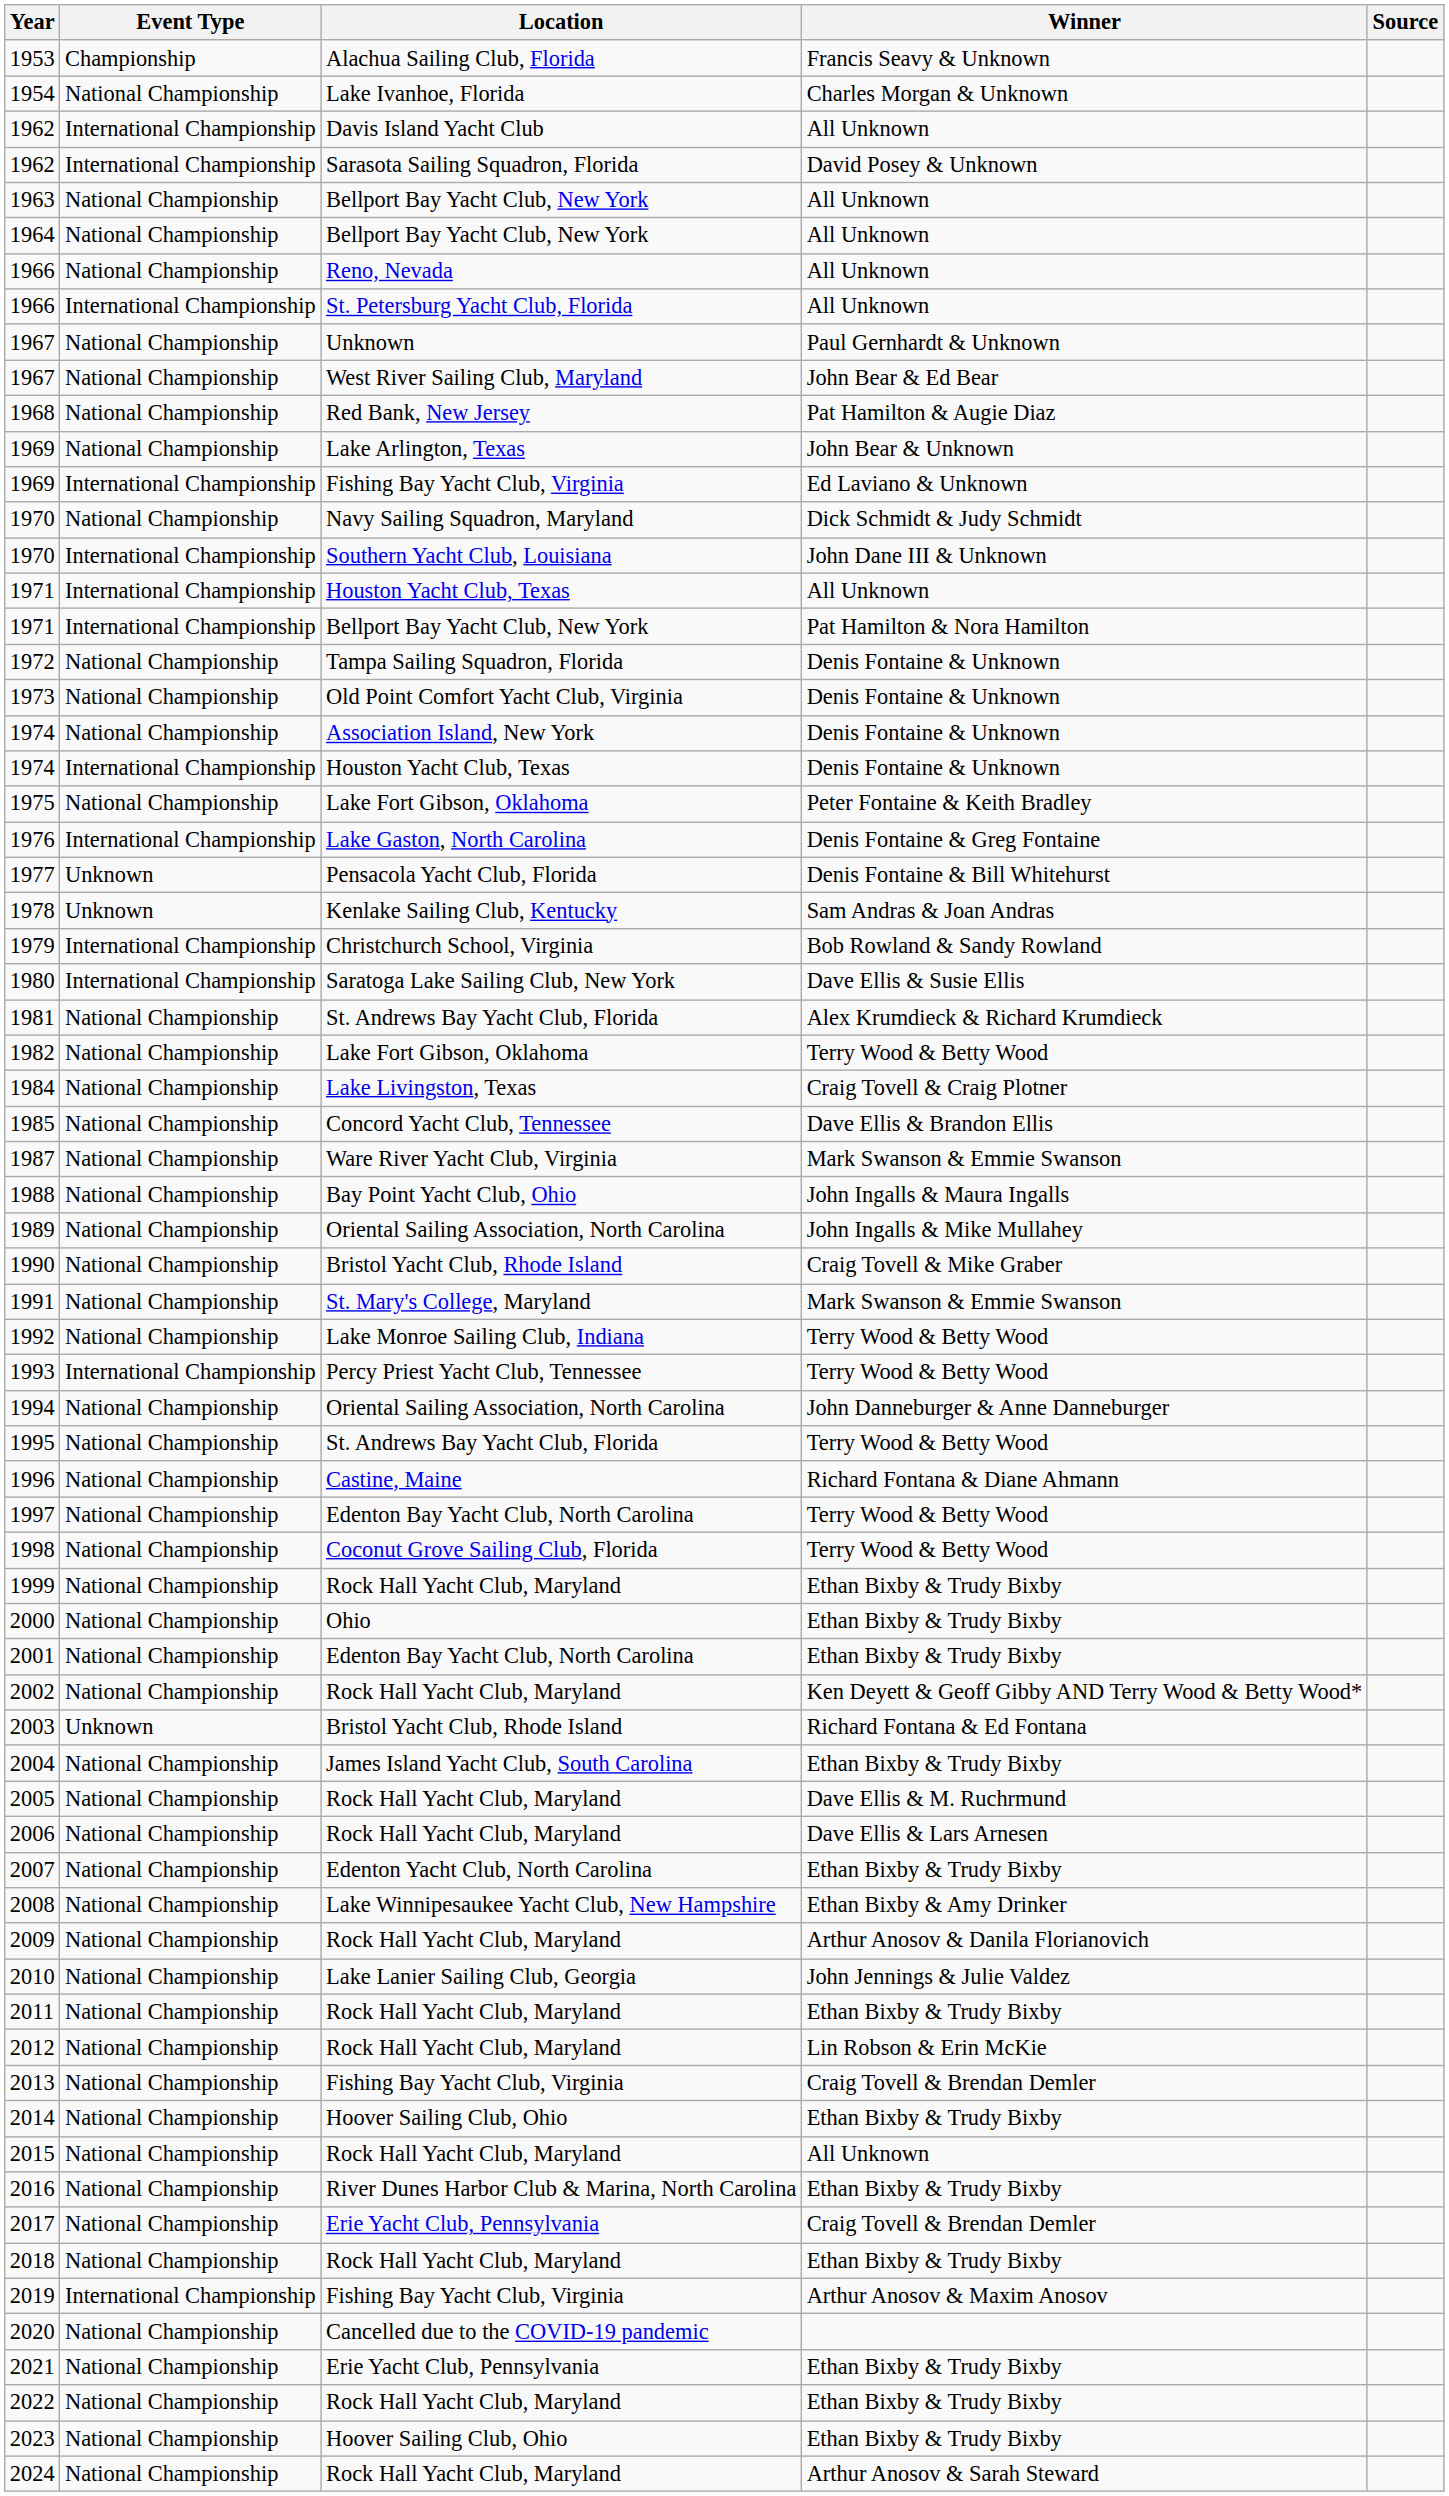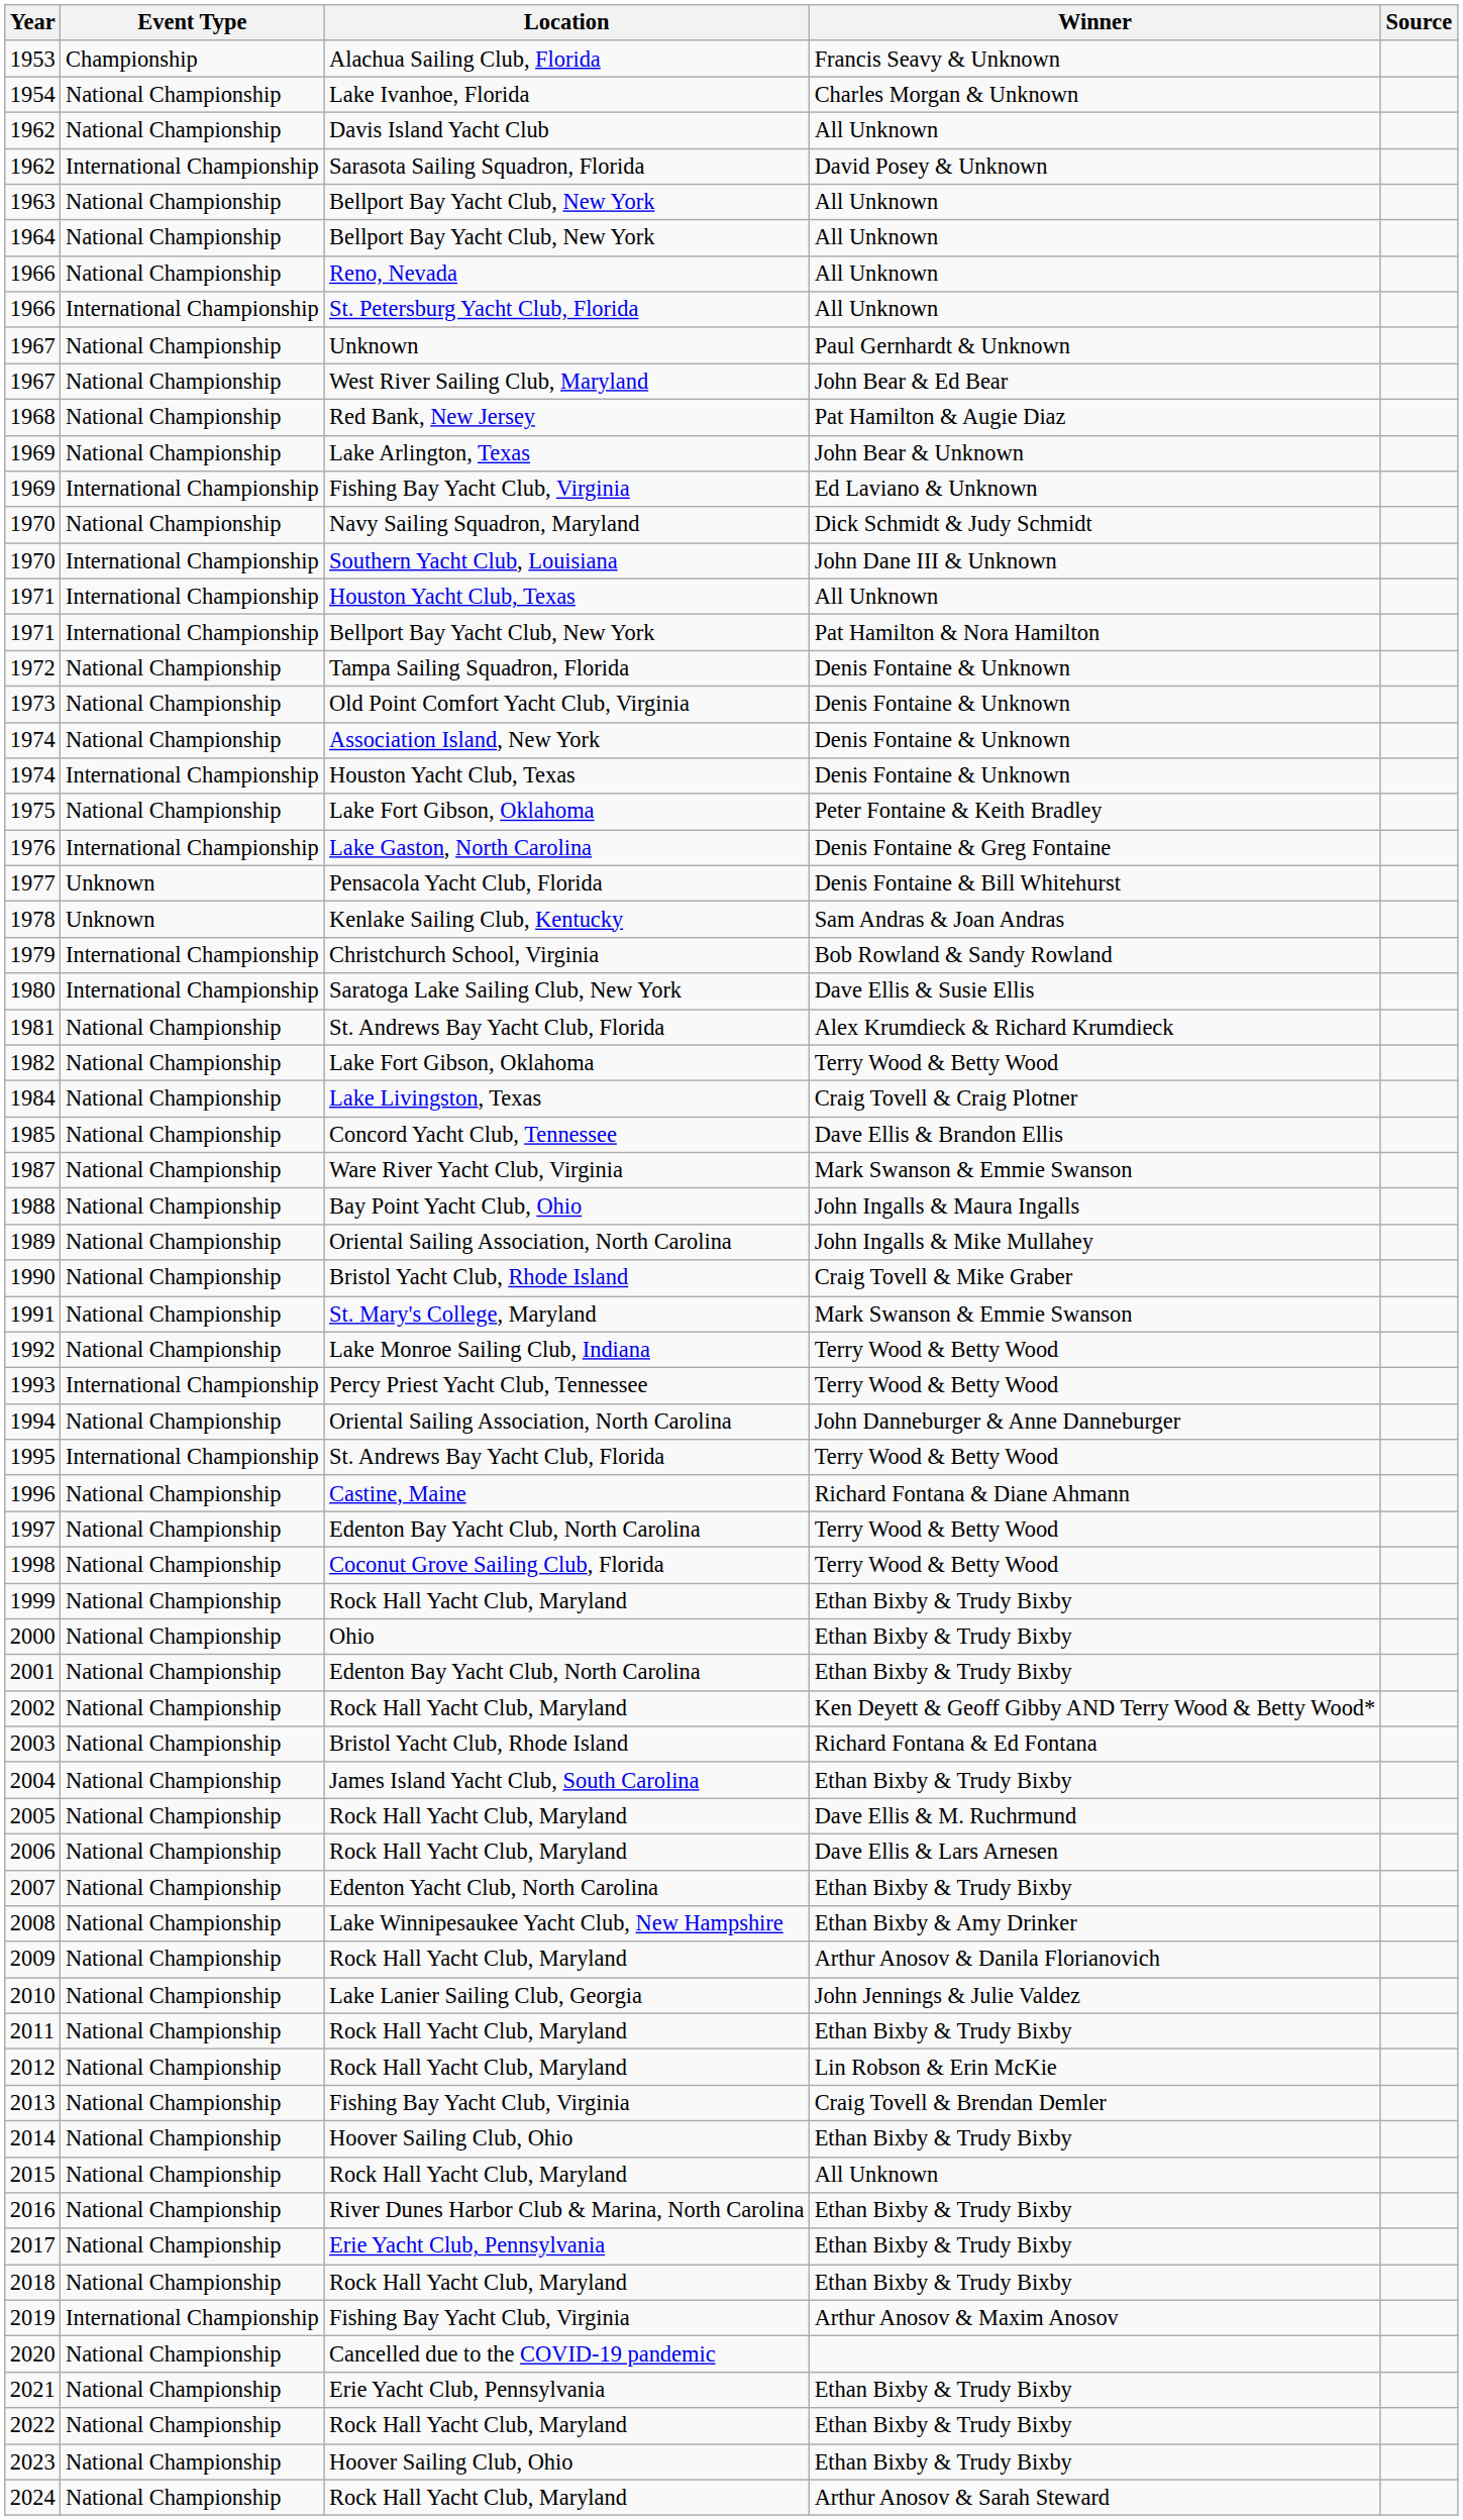1962 / Davis Island Yacht Club | Event Type: International Championship -> National Championship
1995 | Event Type: National Championship -> International Championship
2003 | Event Type: Unknown -> National Championship
2017 | Winner: Craig Tovell & Brendan Demler -> Ethan Bixby & Trudy Bixby
